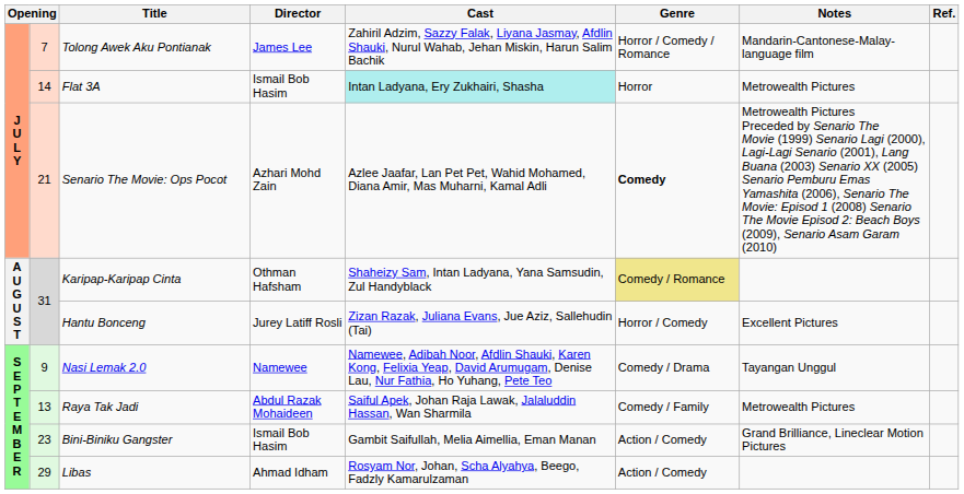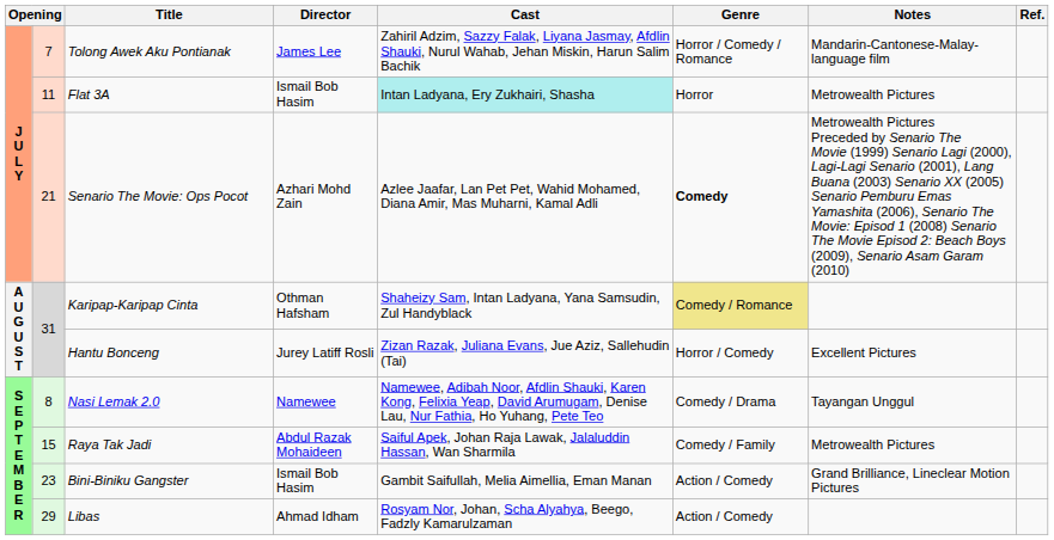Flat 3A | column 2: 14 -> 11
Nasi Lemak 2.0 | column 2: 9 -> 8
Raya Tak Jadi | column 2: 13 -> 15
